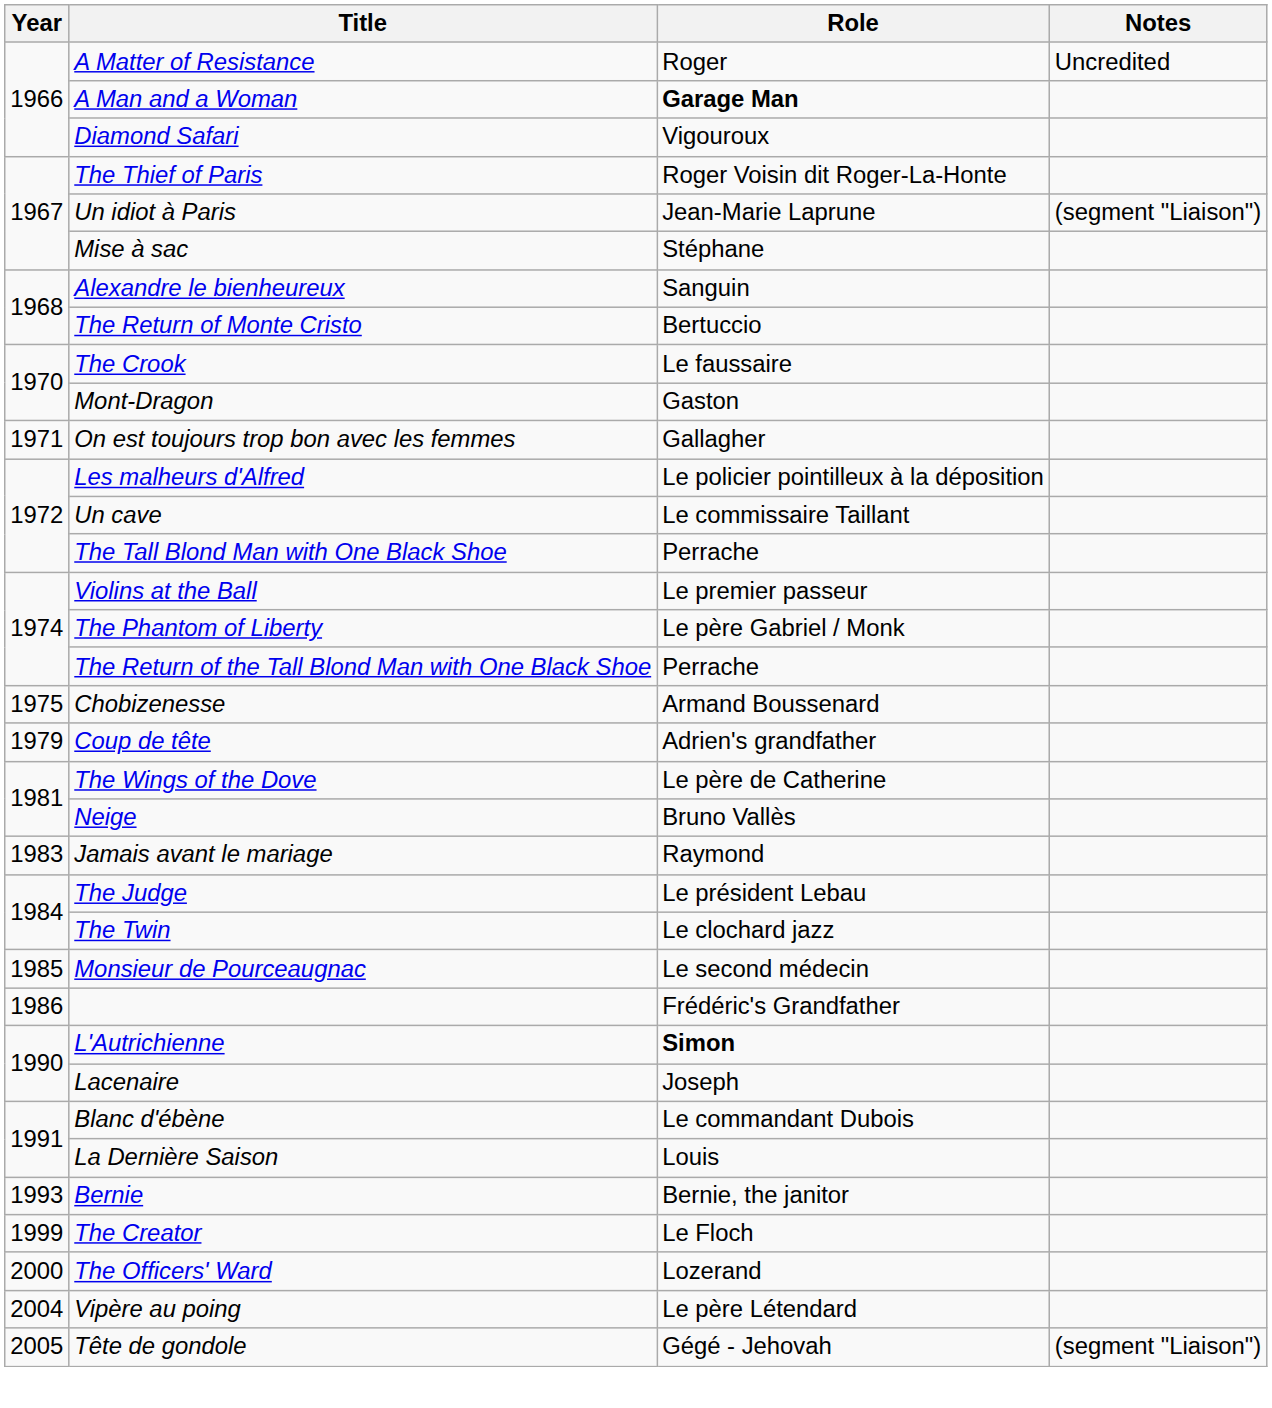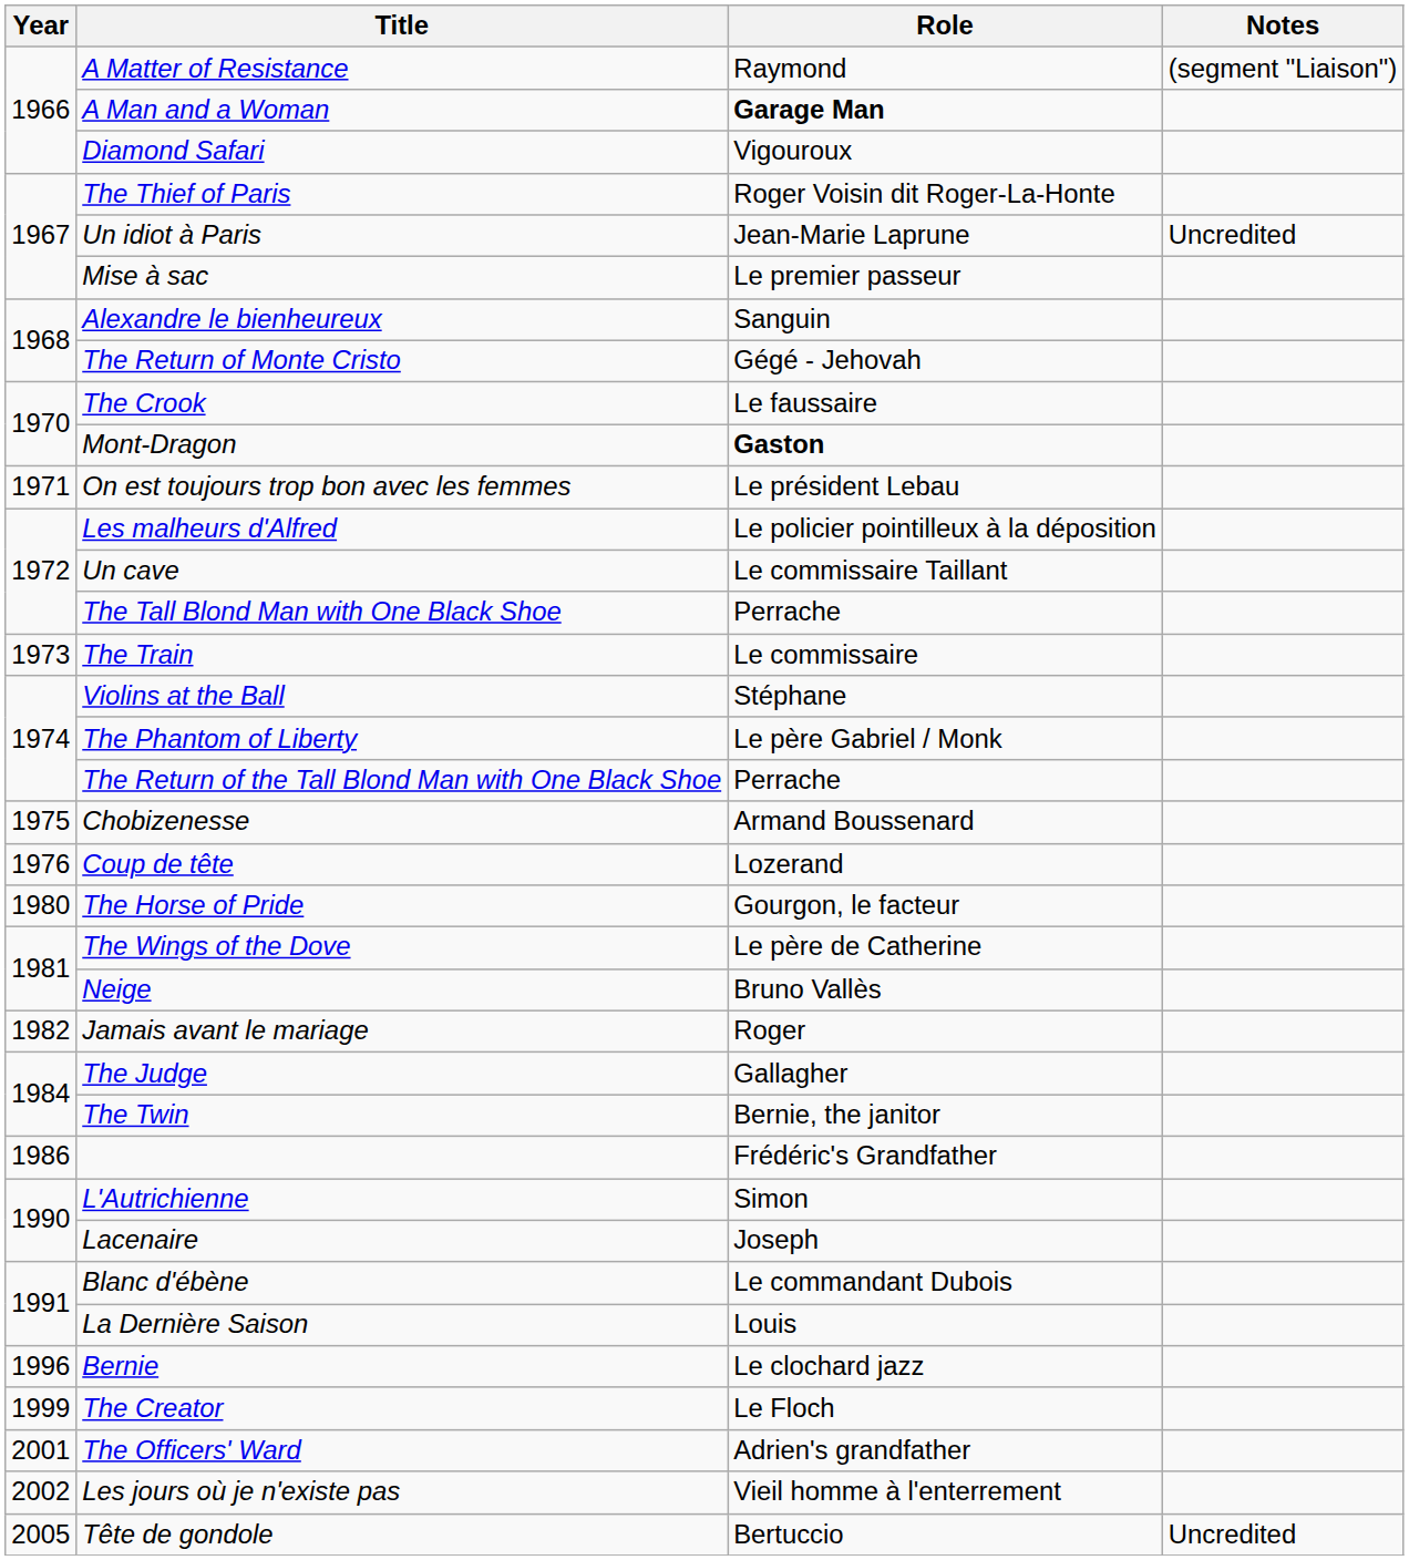A Matter of Resistance | Role: Roger -> Raymond
A Matter of Resistance | Notes: Uncredited -> (segment "Liaison")
Un idiot à Paris | Notes: (segment "Liaison") -> Uncredited
Mise à sac | Role: Stéphane -> Le premier passeur
The Return of Monte Cristo | Role: Bertuccio -> Gégé - Jehovah
Mont-Dragon | Role: normal -> bold
On est toujours trop bon avec les femmes | Role: Gallagher -> Le président Lebau
+ row: 1973 | The Train | Le commissaire
Violins at the Ball | Role: Le premier passeur -> Stéphane
Coup de tête | Year: 1979 -> 1976
Coup de tête | Role: Adrien's grandfather -> Lozerand
+ row: 1980 | The Horse of Pride | Gourgon, le facteur
Jamais avant le mariage | Year: 1983 -> 1982
Jamais avant le mariage | Role: Raymond -> Roger
The Judge | Role: Le président Lebau -> Gallagher
The Twin | Role: Le clochard jazz -> Bernie, the janitor
- row: 1985 | Monsieur de Pourceaugnac | Le second médecin
L'Autrichienne | Role: bold -> normal
Bernie | Year: 1993 -> 1996
Bernie | Role: Bernie, the janitor -> Le clochard jazz
The Officers' Ward | Year: 2000 -> 2001
The Officers' Ward | Role: Lozerand -> Adrien's grandfather
+ row: 2002 | Les jours où je n'existe pas | Vieil homme à l'enterrement
- row: 2004 | Vipère au poing | Le père Létendard
Tête de gondole | Role: Gégé - Jehovah -> Bertuccio
Tête de gondole | Notes: (segment "Liaison") -> Uncredited
